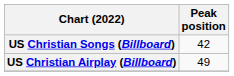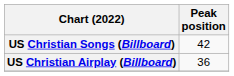US Christian Airplay (Billboard) | Peak position: 49 -> 36
